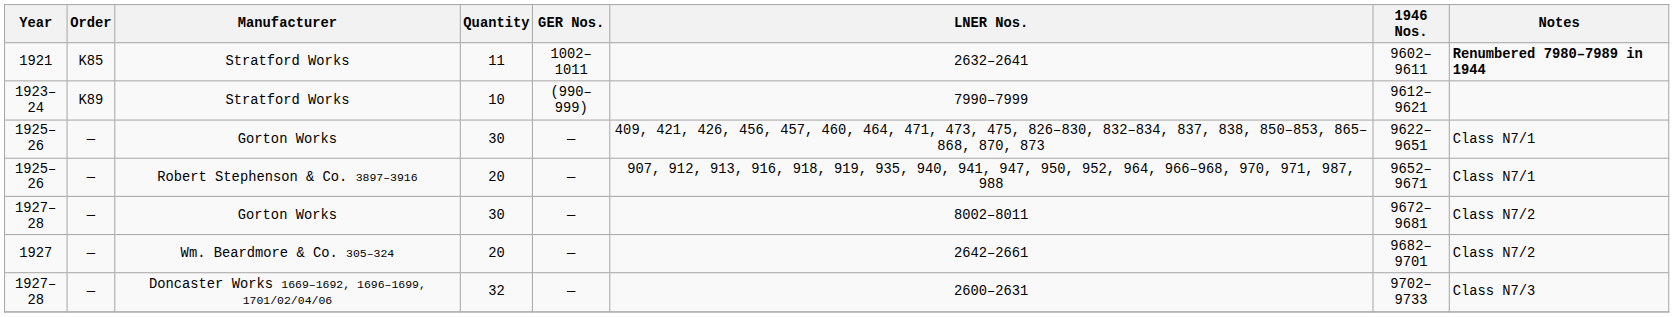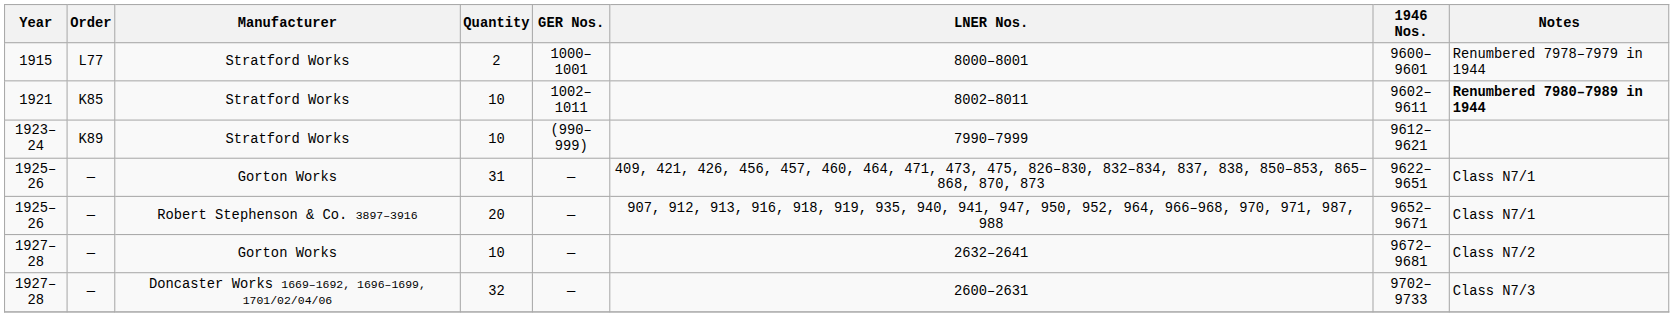+ row: 1915 | L77 | Stratford Works | 2 | 1000–1001 | 8000–8001 | 9600–9601 | Renumbered 7978–7979 in 1944
1921 | Quantity: 11 -> 10
1921 | LNER Nos.: 2632–2641 -> 8002–8011
1925–26 / Gorton Works | Quantity: 30 -> 31
1927–28 / Gorton Works | Quantity: 30 -> 10
1927–28 / Gorton Works | LNER Nos.: 8002–8011 -> 2632–2641
- row: 1927 | — | Wm. Beardmore & Co. 305–324 | 20 | — | 2642–2661 | 9682–9701 | Class N7/2
